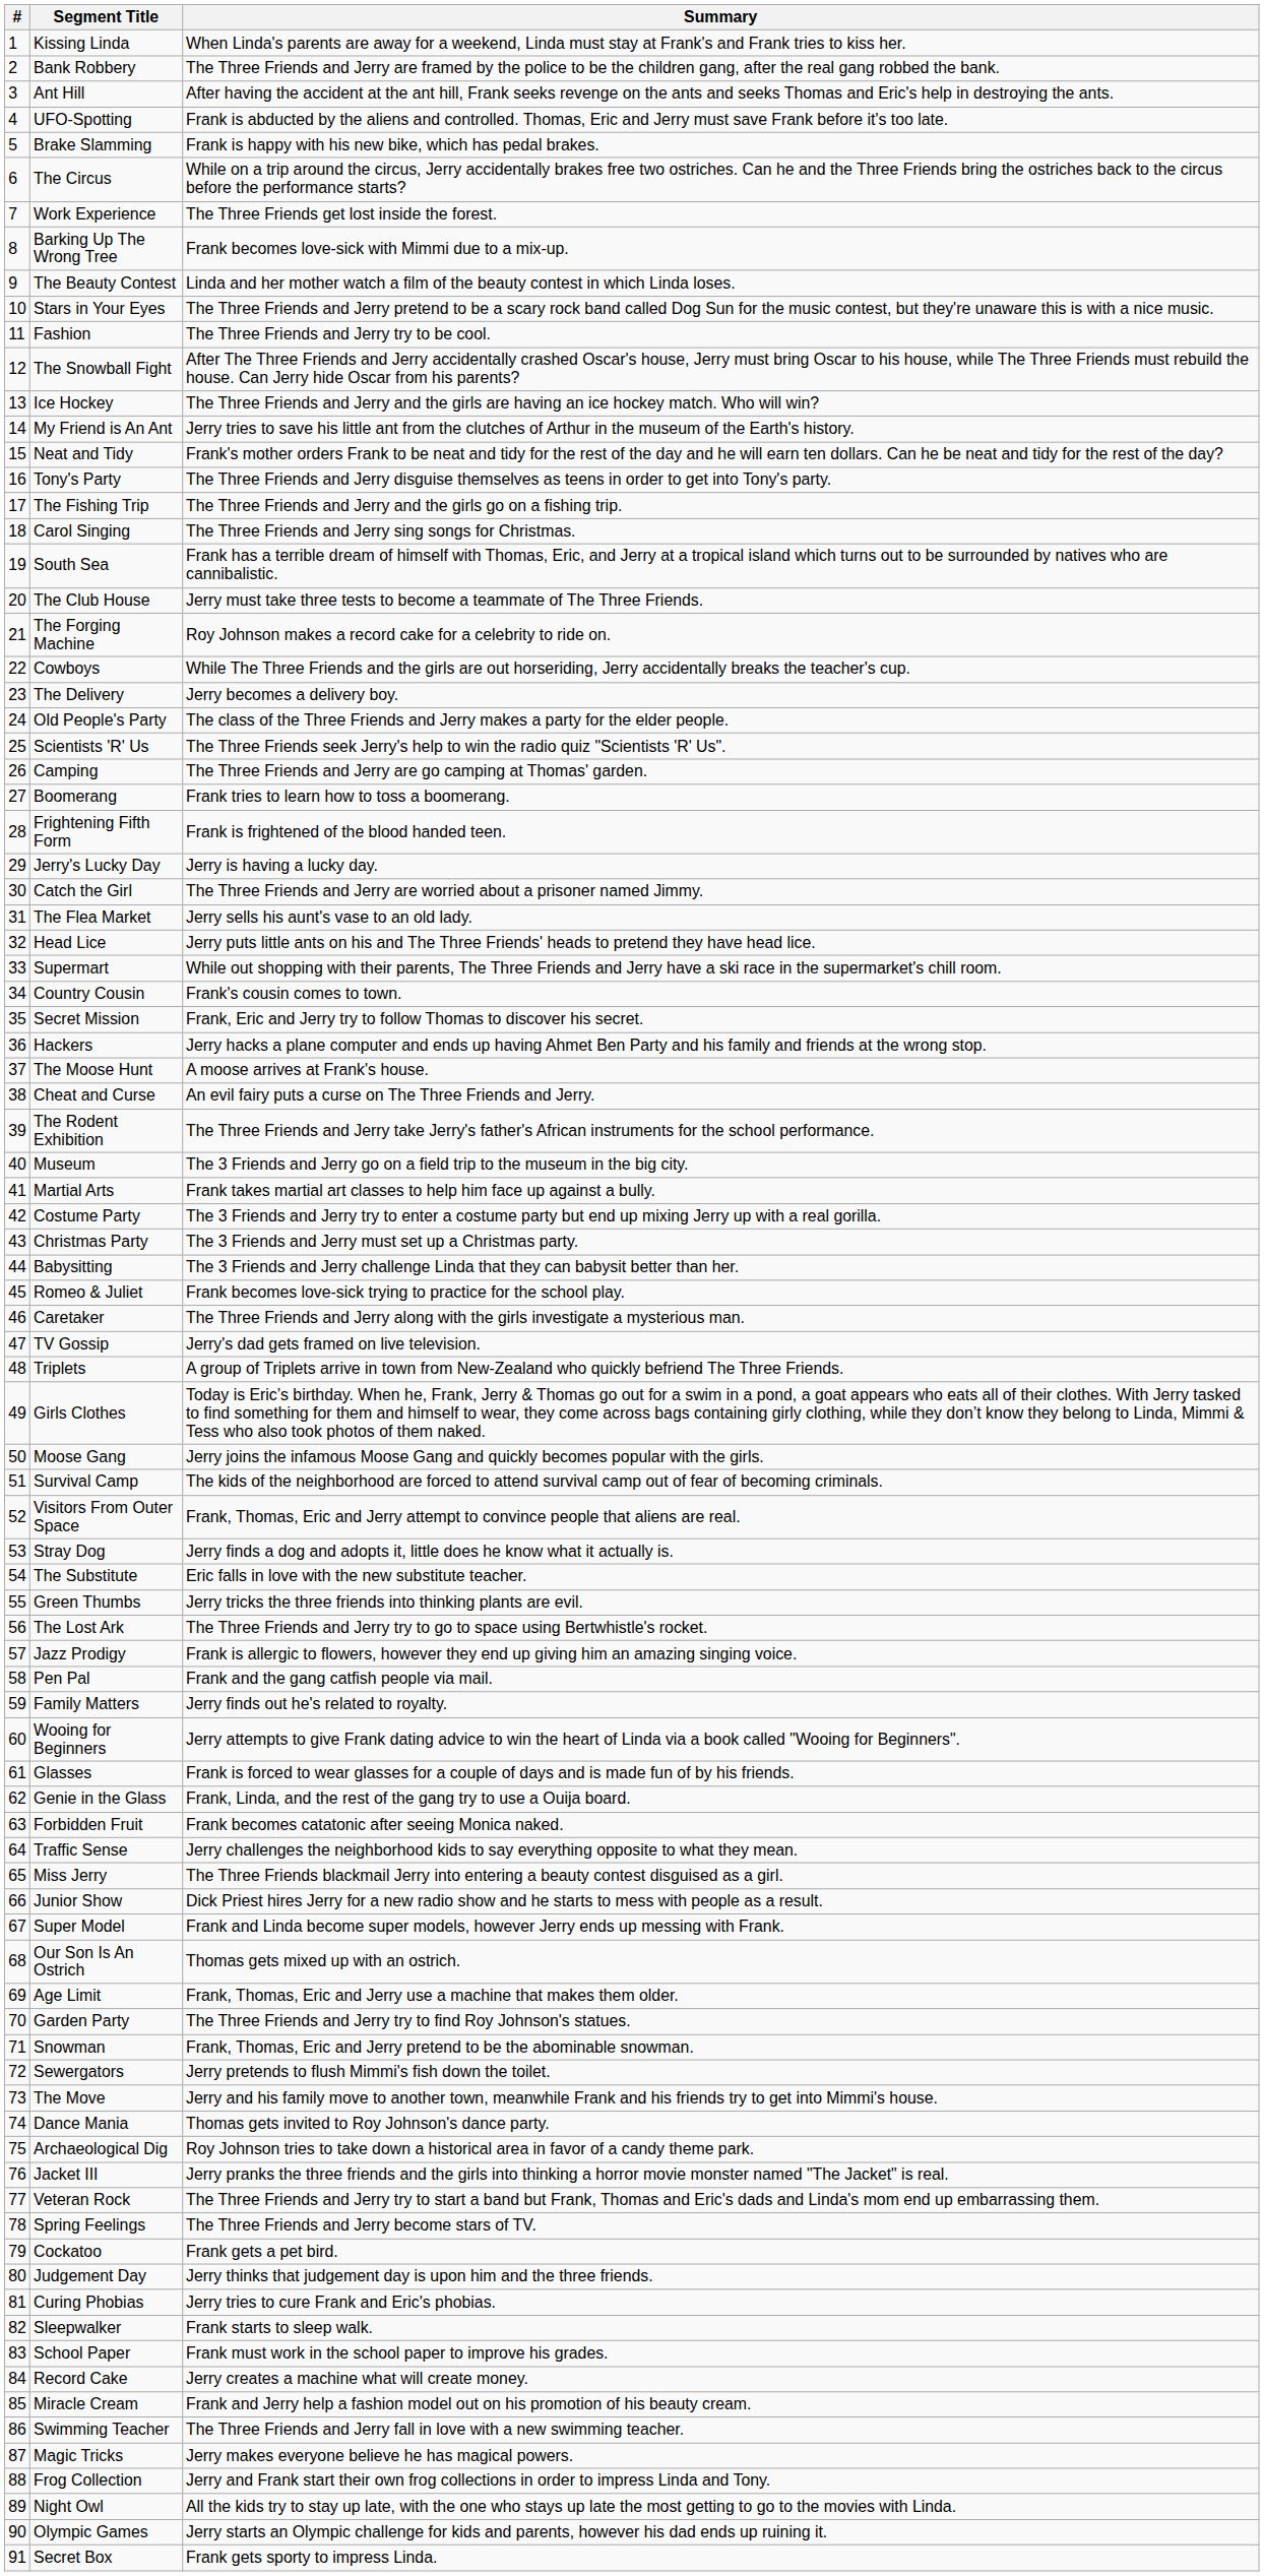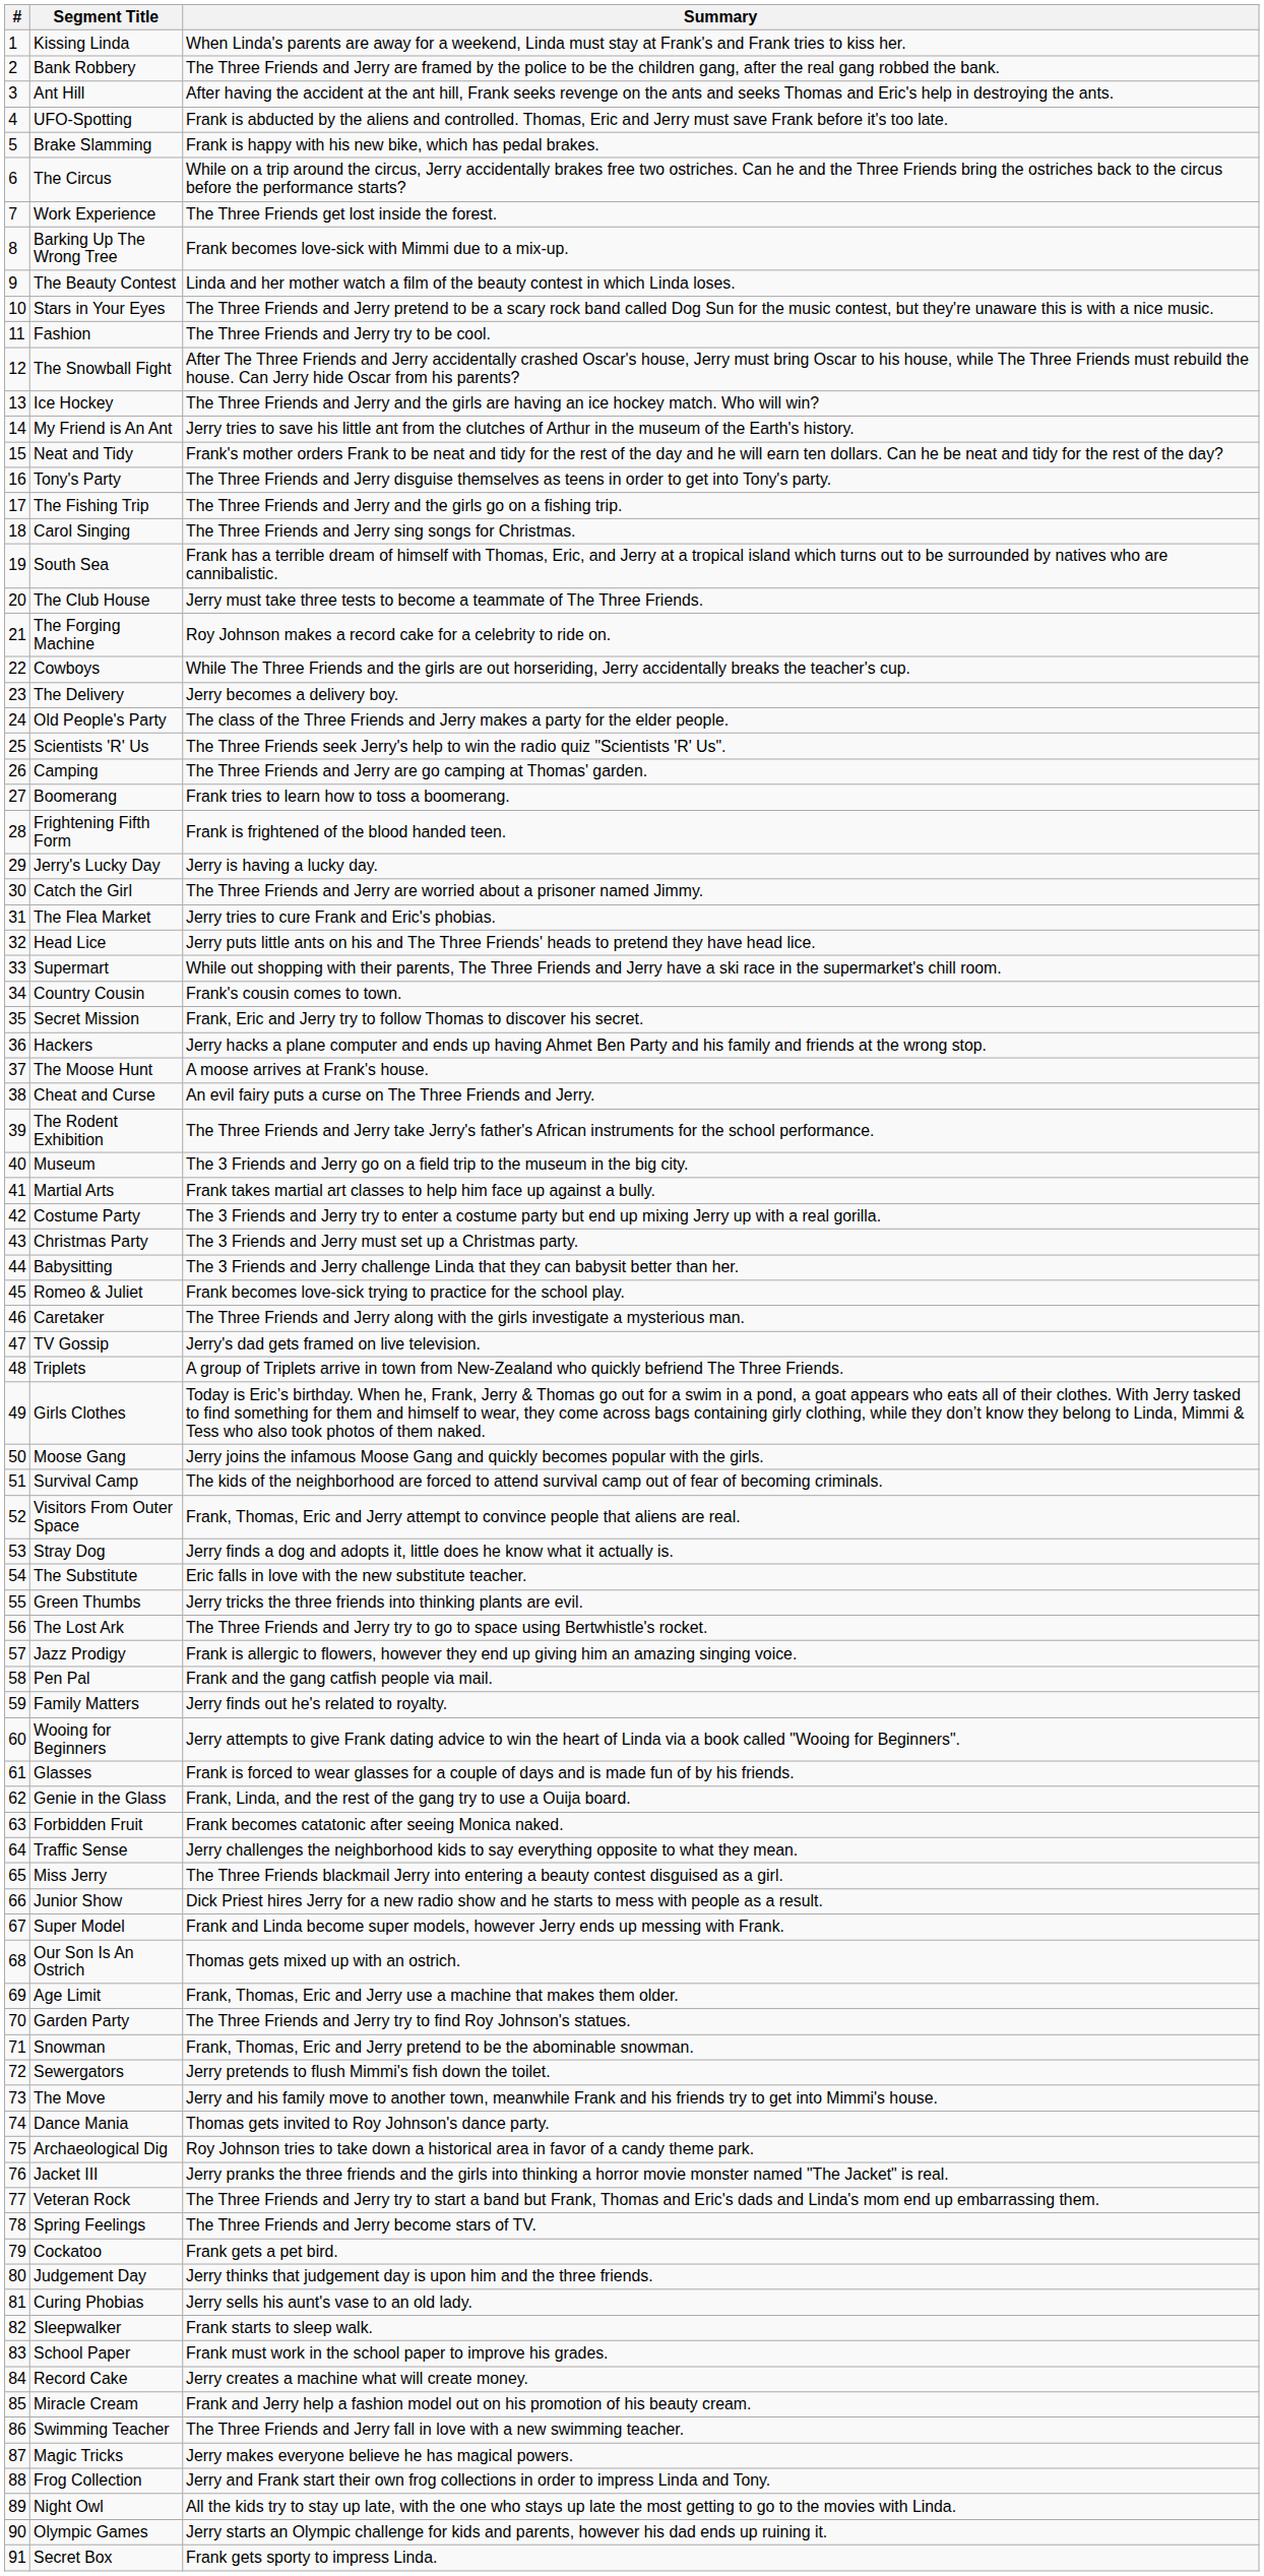The Flea Market | Summary: Jerry sells his aunt's vase to an old lady. -> Jerry tries to cure Frank and Eric's phobias.
Curing Phobias | Summary: Jerry tries to cure Frank and Eric's phobias. -> Jerry sells his aunt's vase to an old lady.
